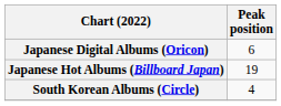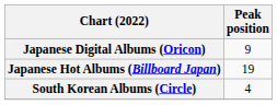Japanese Digital Albums (Oricon) | Peak position: 6 -> 9
